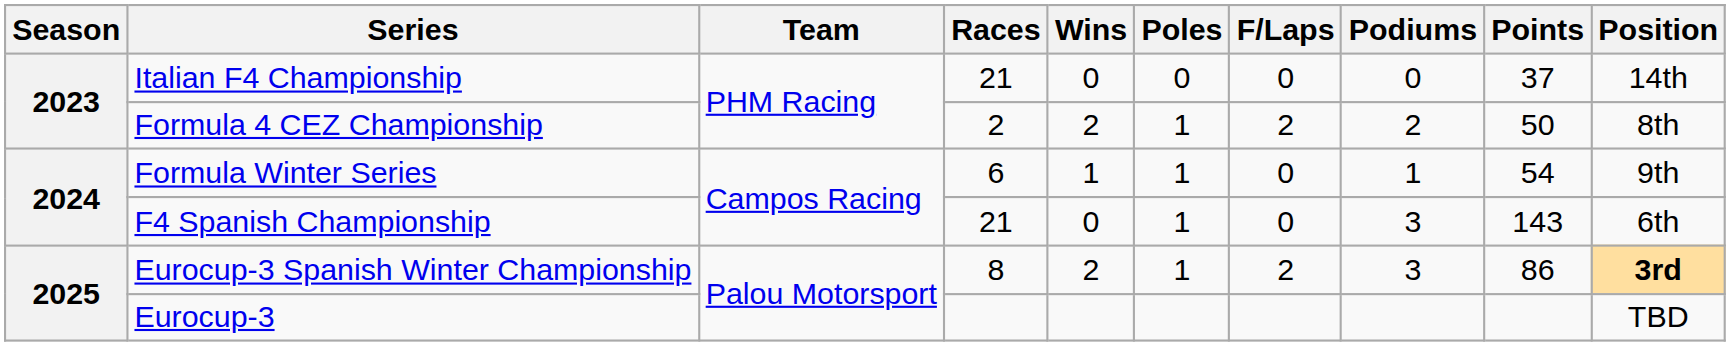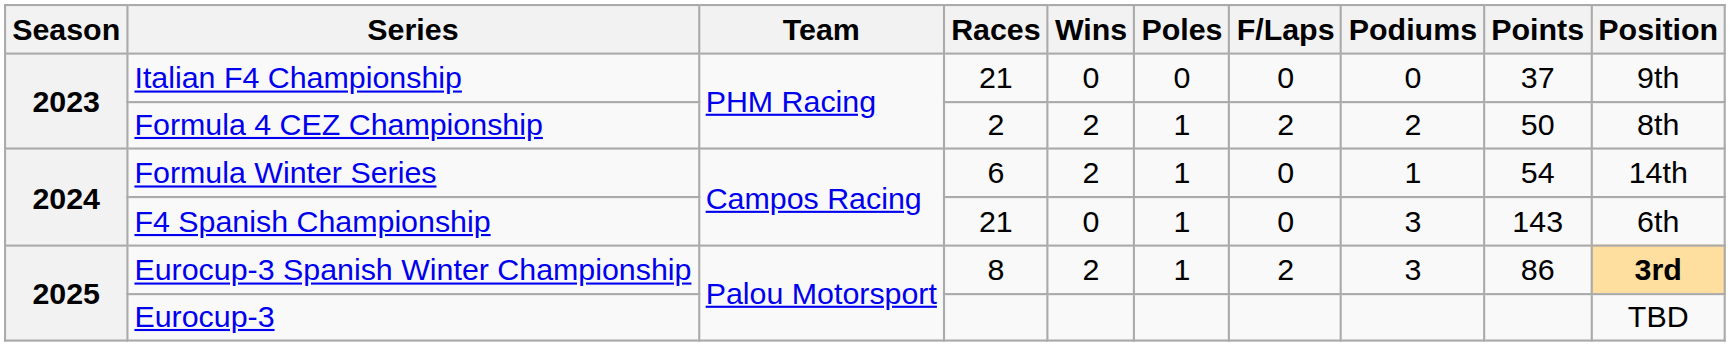Italian F4 Championship | Position: 14th -> 9th
Formula Winter Series | Wins: 1 -> 2
Formula Winter Series | Position: 9th -> 14th
